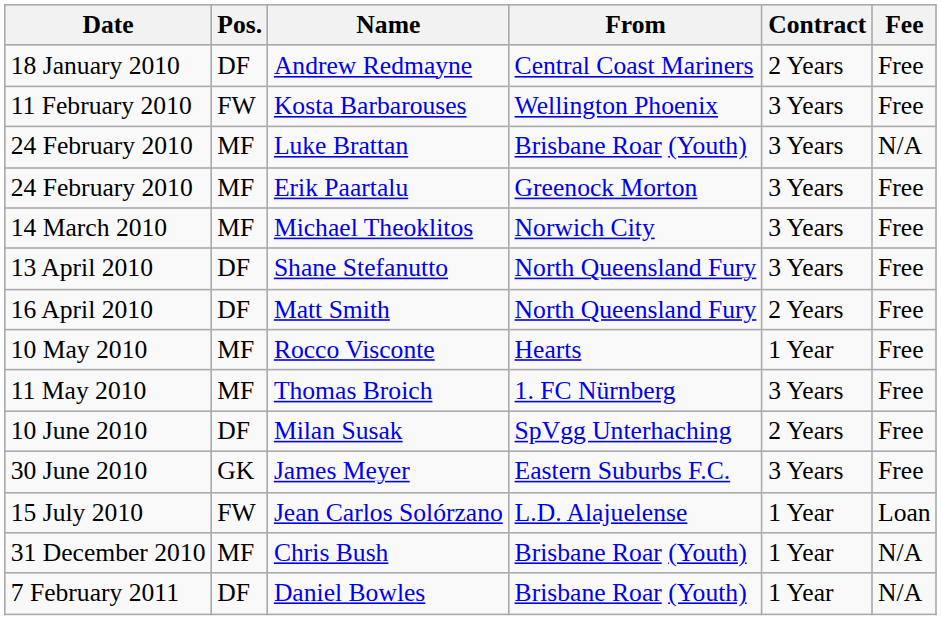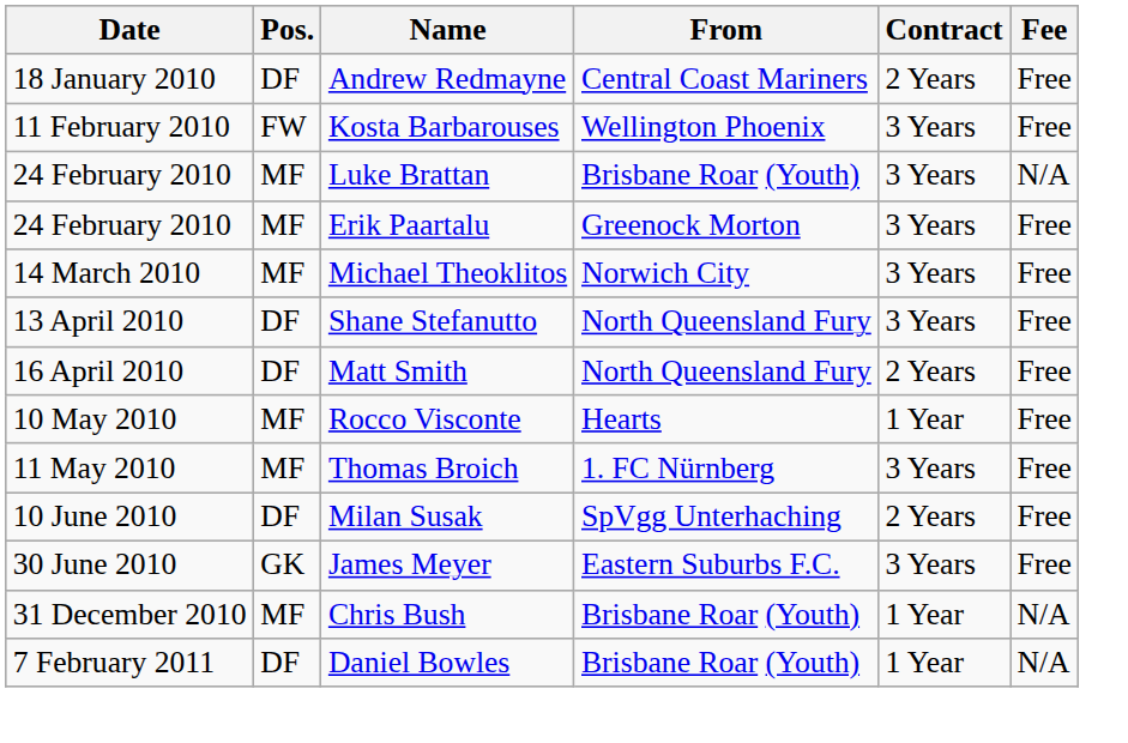- row: 15 July 2010 | FW | Jean Carlos Solórzano | L.D. Alajuelense | 1 Year | Loan
